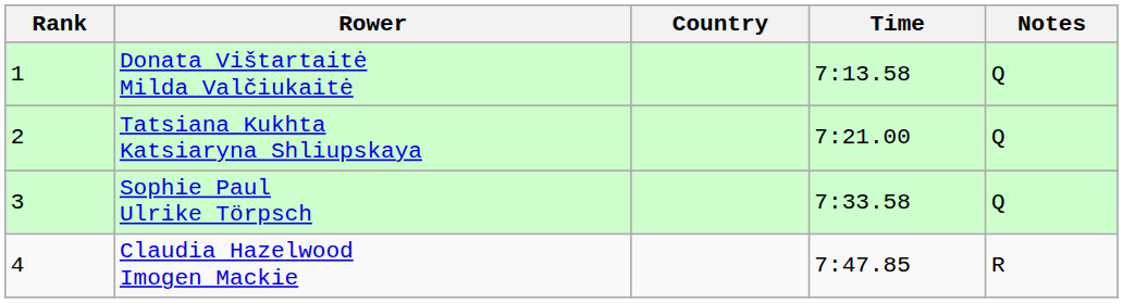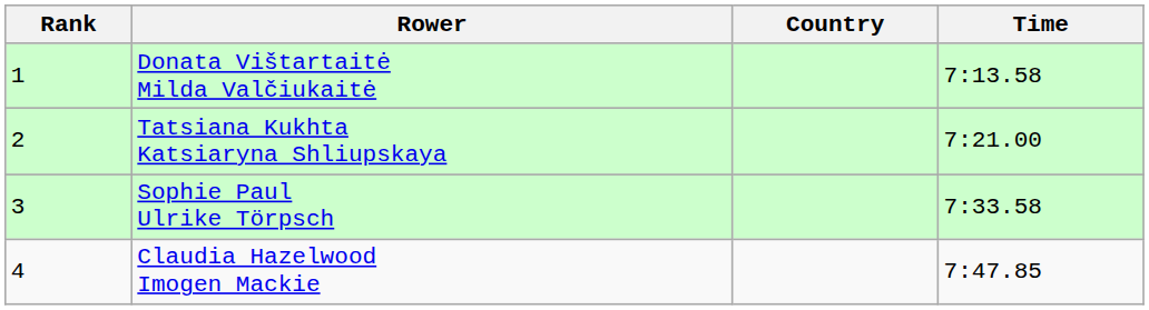- column: Notes | Q | Q | Q | R
